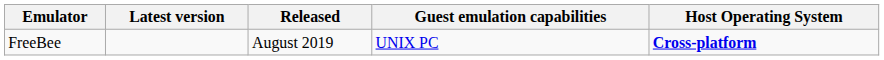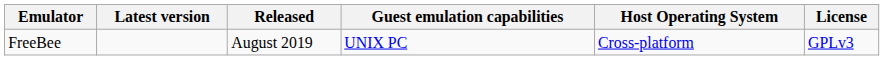+ column: License | GPLv3
FreeBee | Host Operating System: bold -> normal
